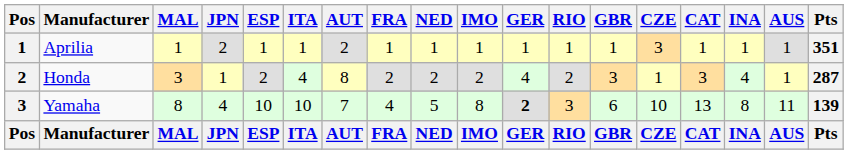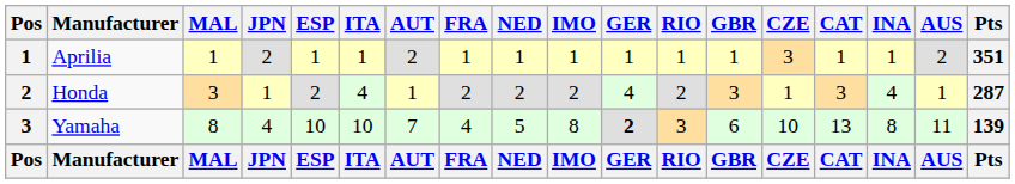Aprilia | AUS: 1 -> 2
Honda | AUT: 8 -> 1
